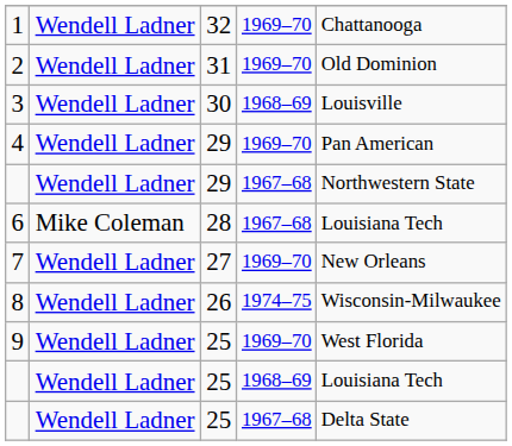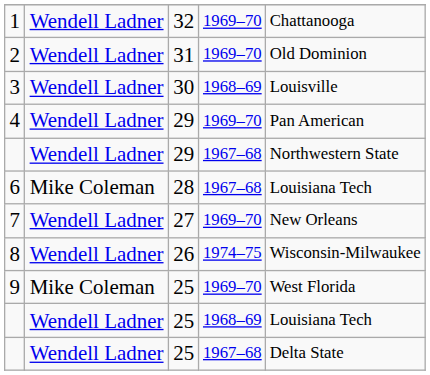9 | column 2: Wendell Ladner -> Mike Coleman
